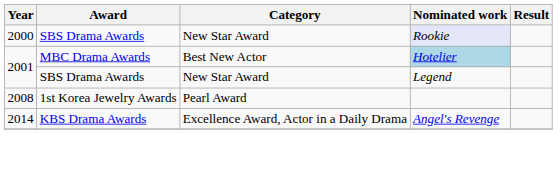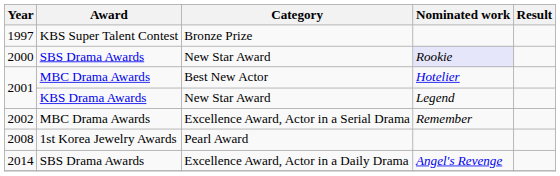+ row: 1997 | KBS Super Talent Contest | Bronze Prize
2001 / Best New Actor | Nominated work: lightblue background -> no background
2001 / New Star Award | Award: SBS Drama Awards -> KBS Drama Awards
+ row: 2002 | MBC Drama Awards | Excellence Award, Actor in a Serial Drama | Remember
2014 | Award: KBS Drama Awards -> SBS Drama Awards
